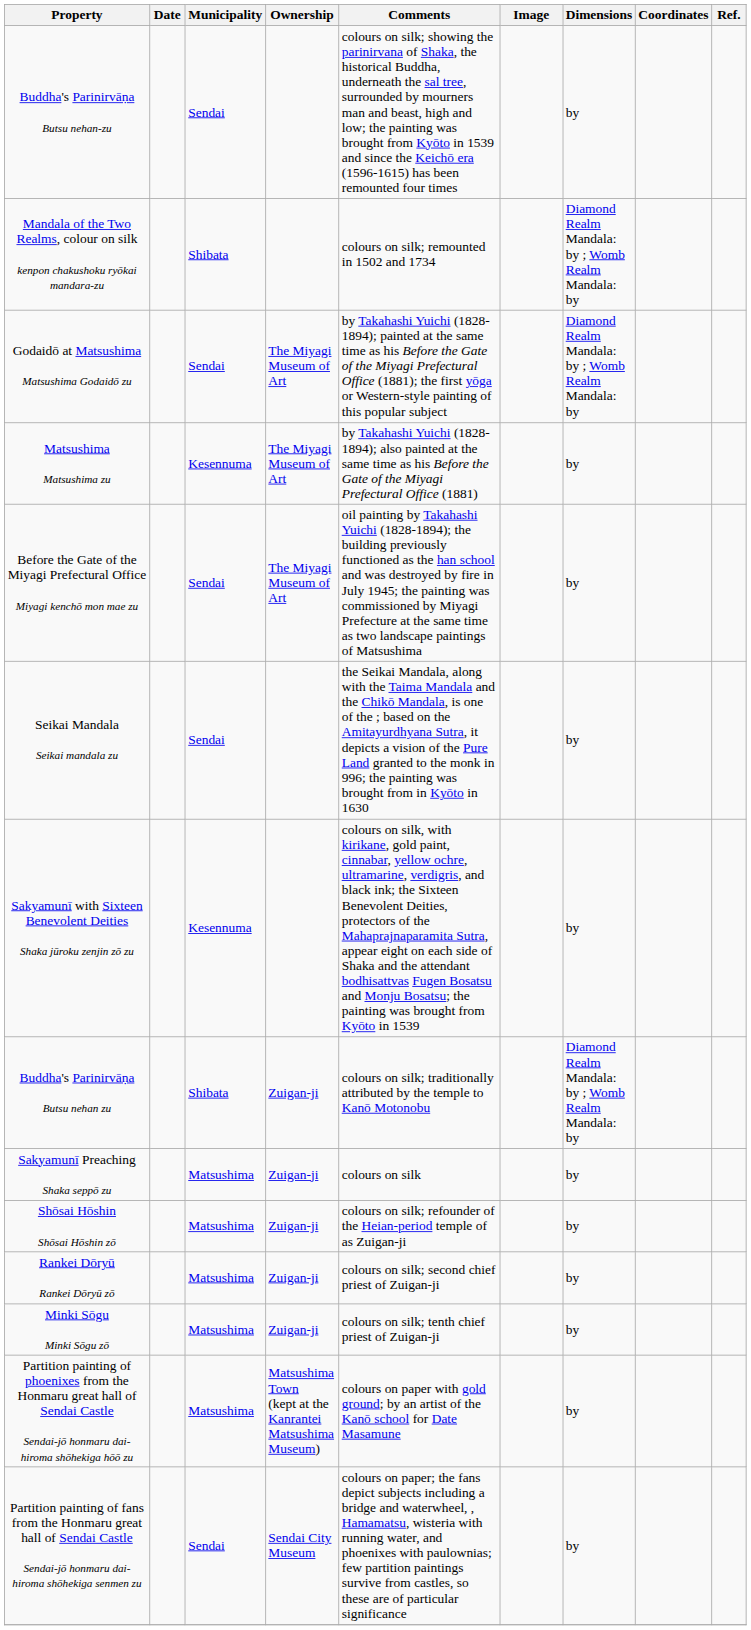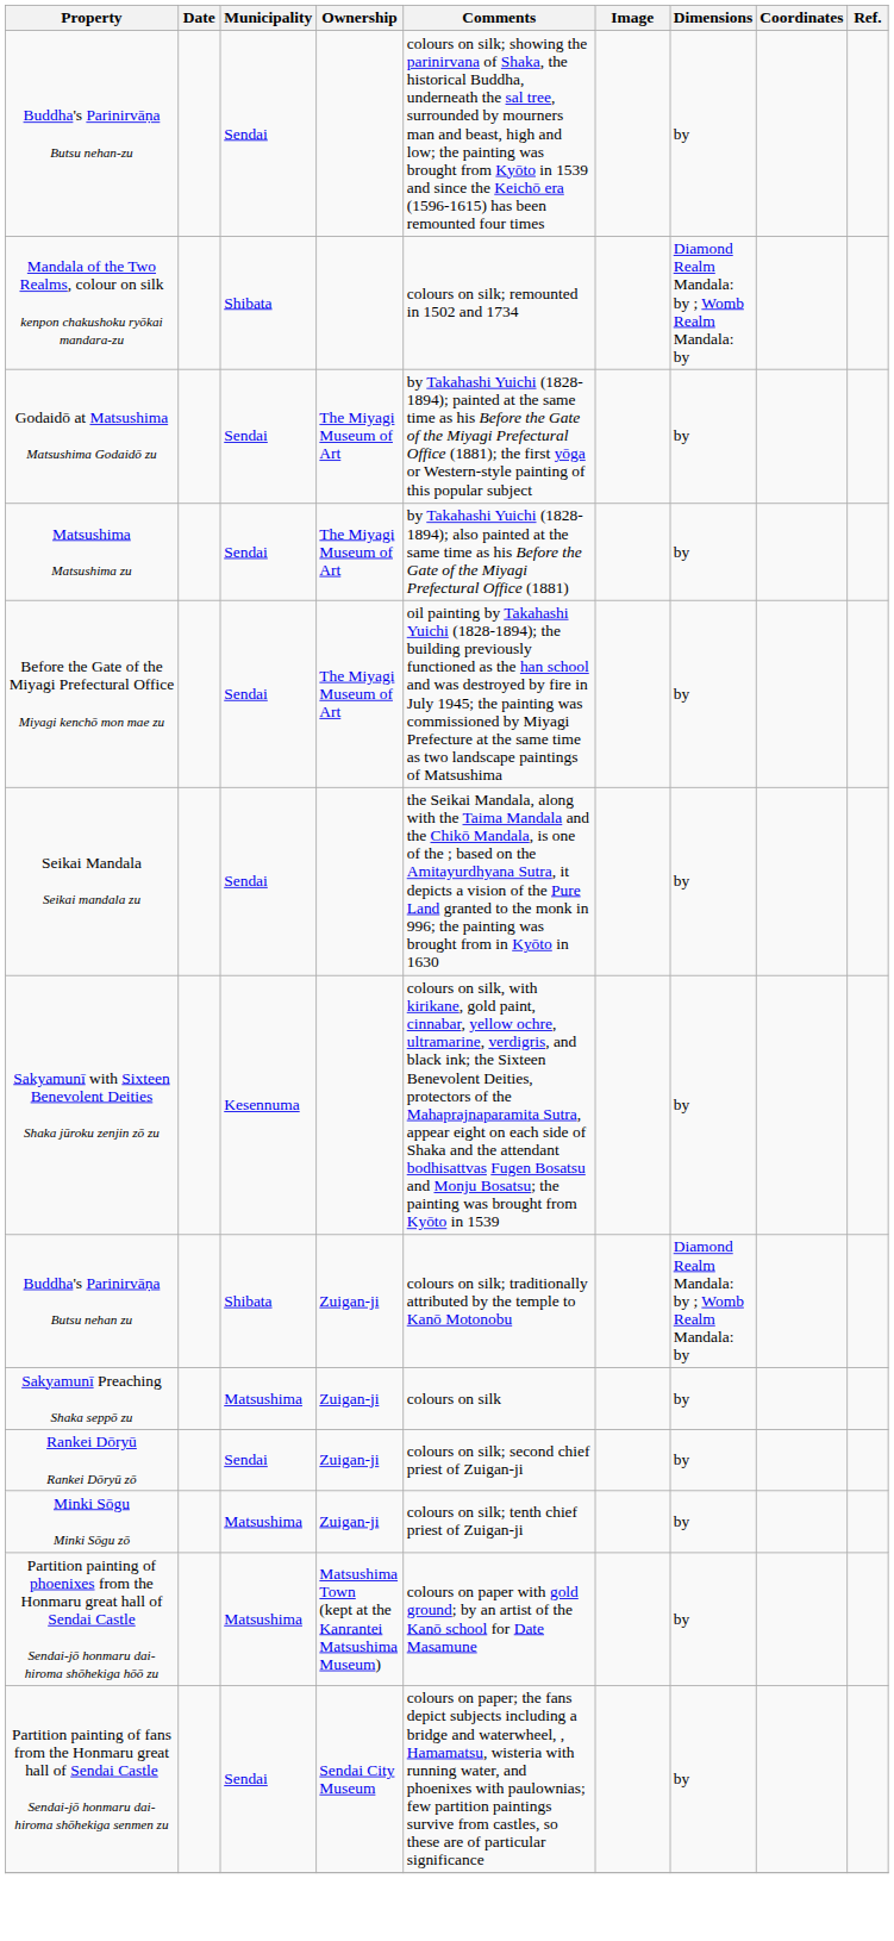Godaidō at Matsushima Matsushima Godaidō zu | Dimensions: Diamond Realm Mandala: by ; Womb Realm Mandala: by -> by
Matsushima Matsushima zu | Municipality: Kesennuma -> Sendai
- row: Shōsai Hōshin Shōsai Hōshin zō | Matsushima | Zuigan-ji | colours on silk; refounder of the Heian-period temple of as Zuigan-ji | by
Rankei Dōryū Rankei Dōryū zō | Municipality: Matsushima -> Sendai
